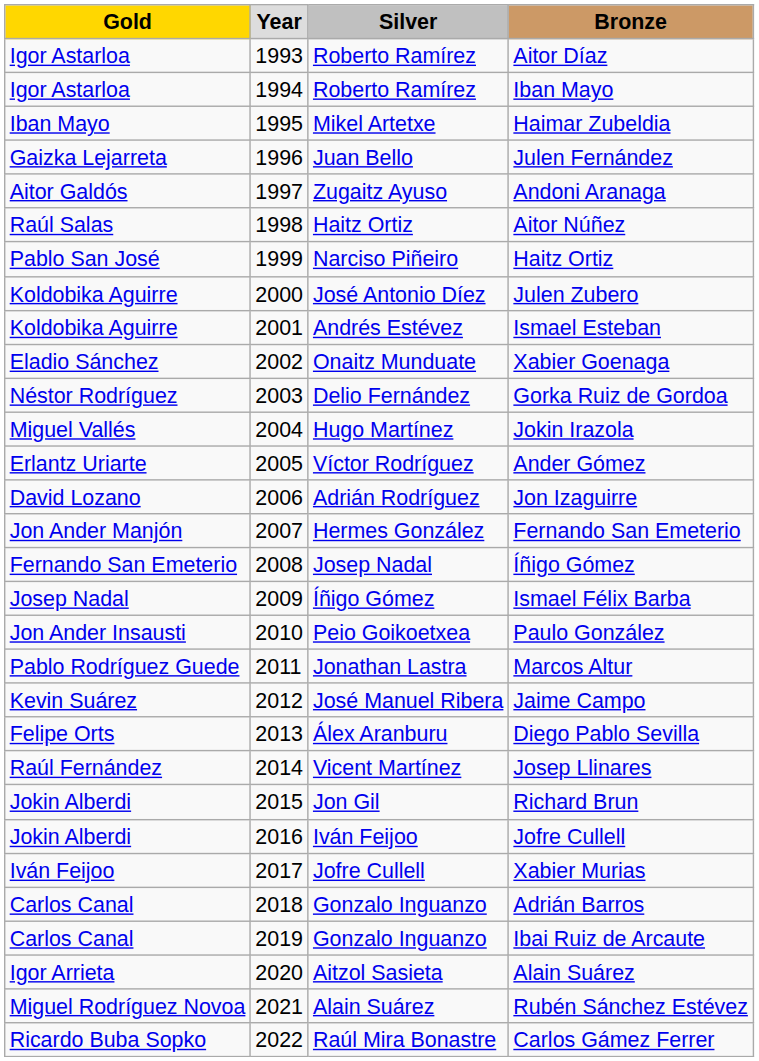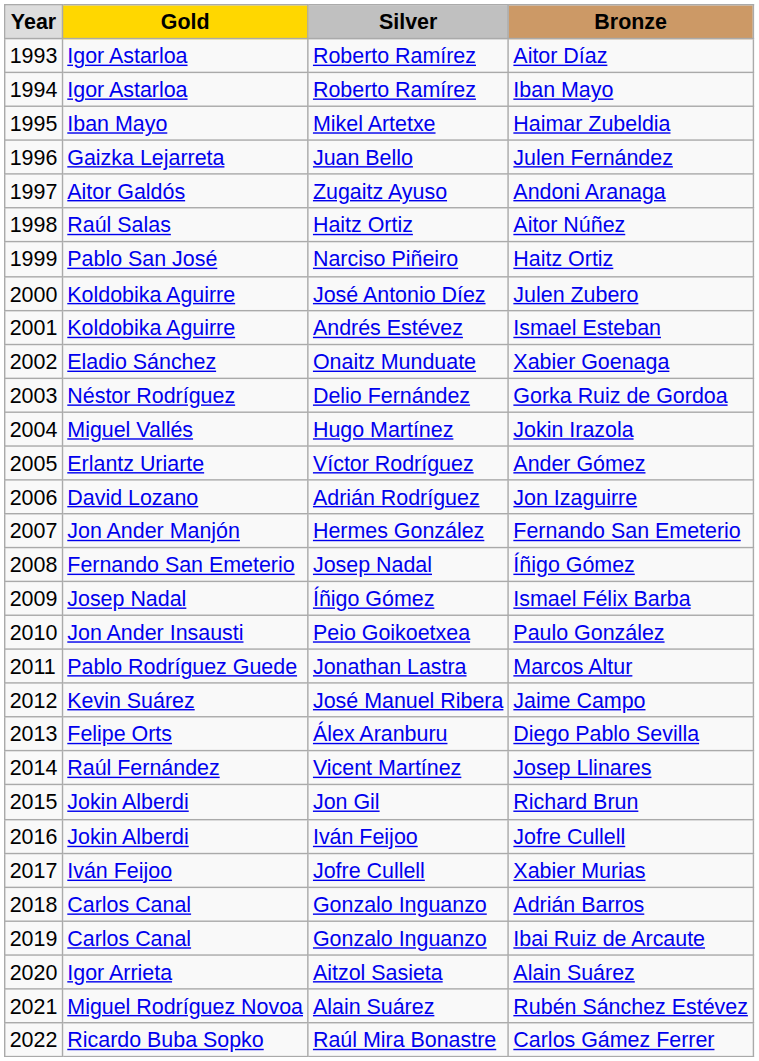columns swapped: Year <-> Gold
